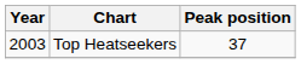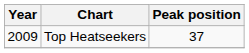Top Heatseekers | Year: 2003 -> 2009
